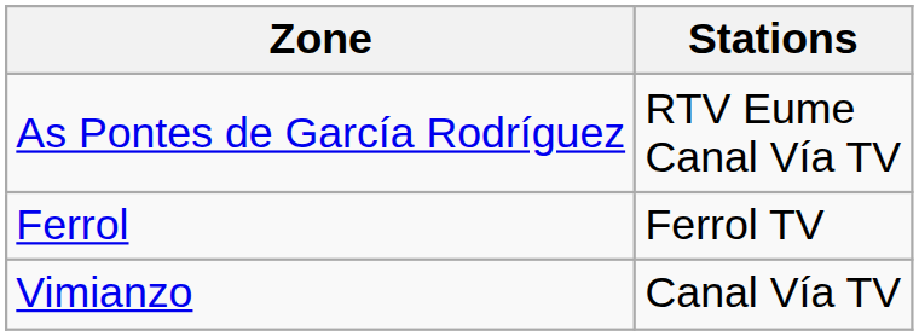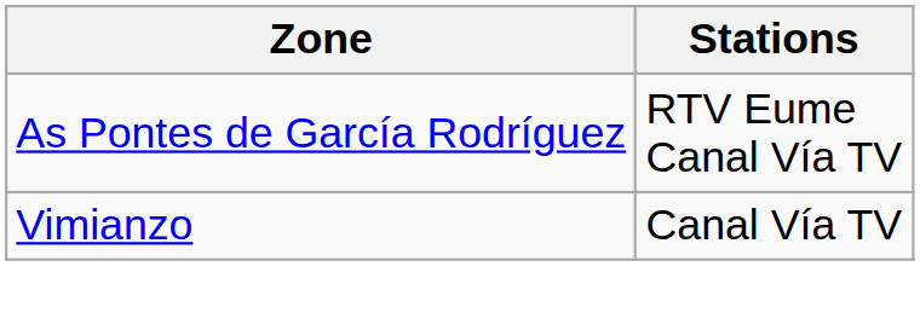- row: Ferrol | Ferrol TV
